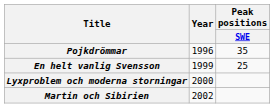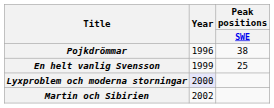Pojkdrömmar | Peak positions / SWE: 35 -> 38
Lyxproblem och moderna storningar | Year: no background -> lavender background
